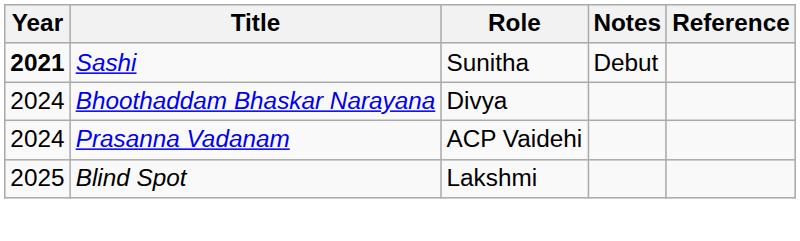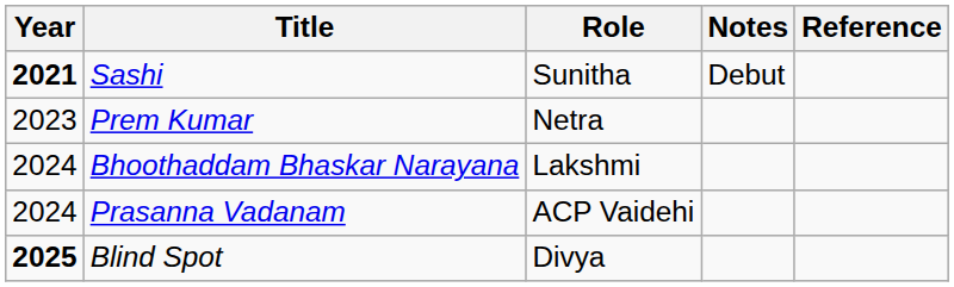+ row: 2023 | Prem Kumar | Netra
Bhoothaddam Bhaskar Narayana | Role: Divya -> Lakshmi
Blind Spot | Year: normal -> bold
Blind Spot | Role: Lakshmi -> Divya
